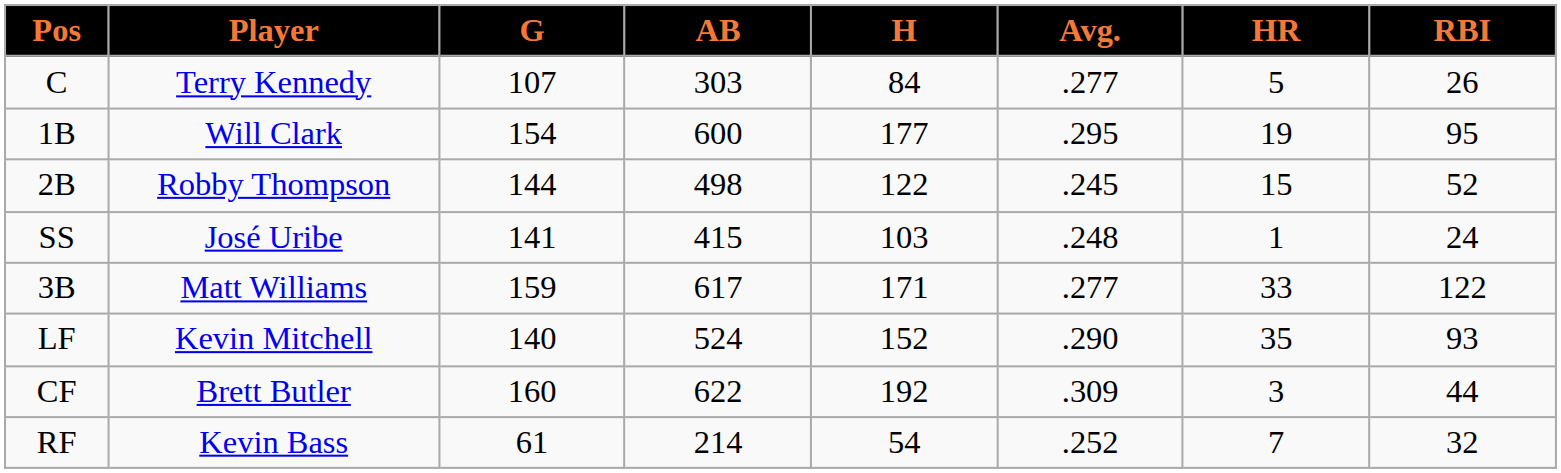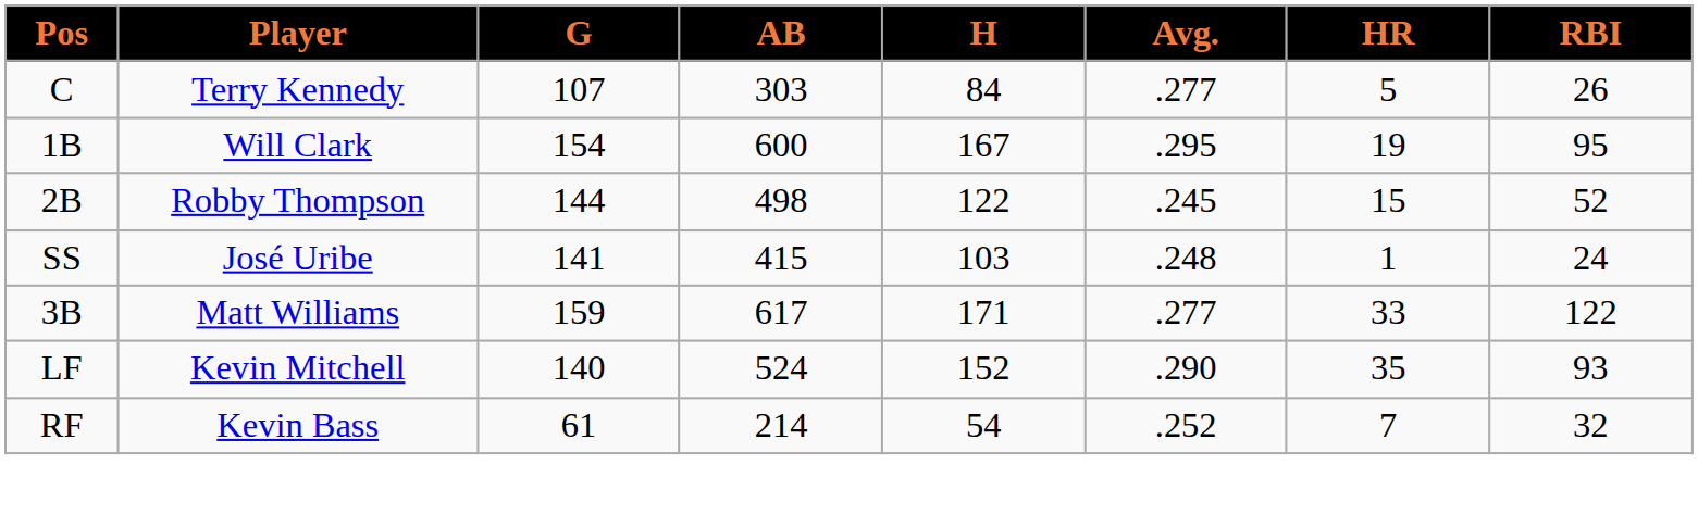1B | H: 177 -> 167
- row: CF | Brett Butler | 160 | 622 | 192 | .309 | 3 | 44
